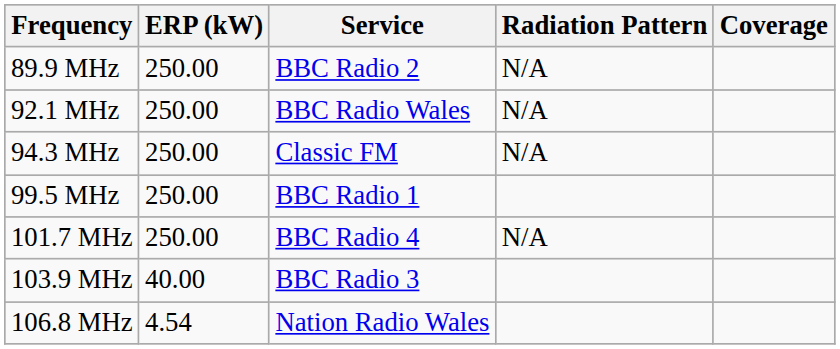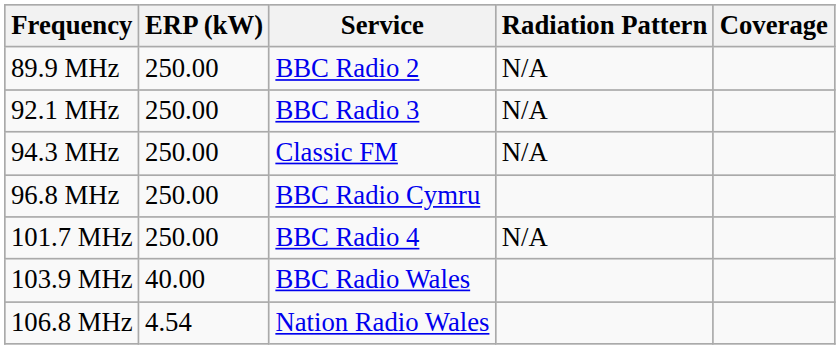92.1 MHz | Service: BBC Radio Wales -> BBC Radio 3
+ row: 96.8 MHz | 250.00 | BBC Radio Cymru
- row: 99.5 MHz | 250.00 | BBC Radio 1
103.9 MHz | Service: BBC Radio 3 -> BBC Radio Wales
